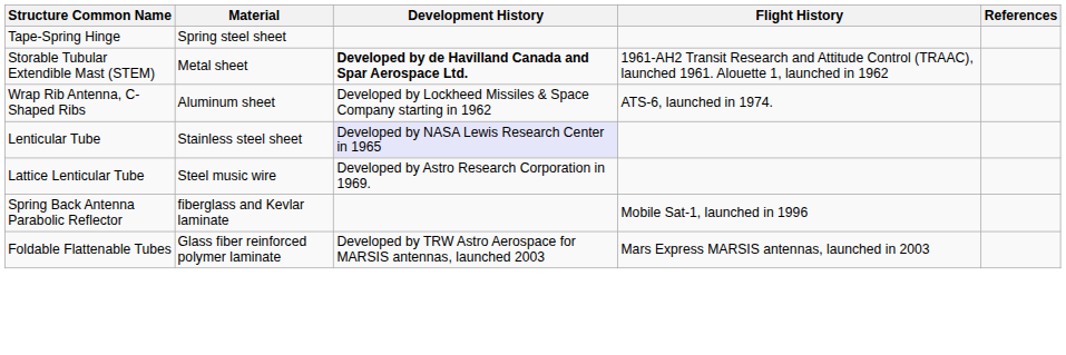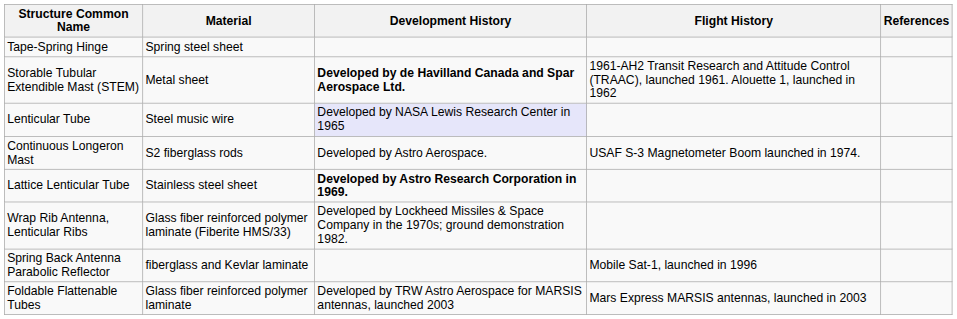- row: Wrap Rib Antenna, C-Shaped Ribs | Aluminum sheet | Developed by Lockheed Missiles & Space Company starting in 1962 | ATS-6, launched in 1974.
Lenticular Tube | Material: Stainless steel sheet -> Steel music wire
+ row: Continuous Longeron Mast | S2 fiberglass rods | Developed by Astro Aerospace. | USAF S-3 Magnetometer Boom launched in 1974.
Lattice Lenticular Tube | Material: Steel music wire -> Stainless steel sheet
Lattice Lenticular Tube | Development History: normal -> bold
+ row: Wrap Rib Antenna, Lenticular Ribs | Glass fiber reinforced polymer laminate (Fiberite HMS/33) | Developed by Lockheed Missiles & Space Company in the 1970s; ground demonstration 1982.
